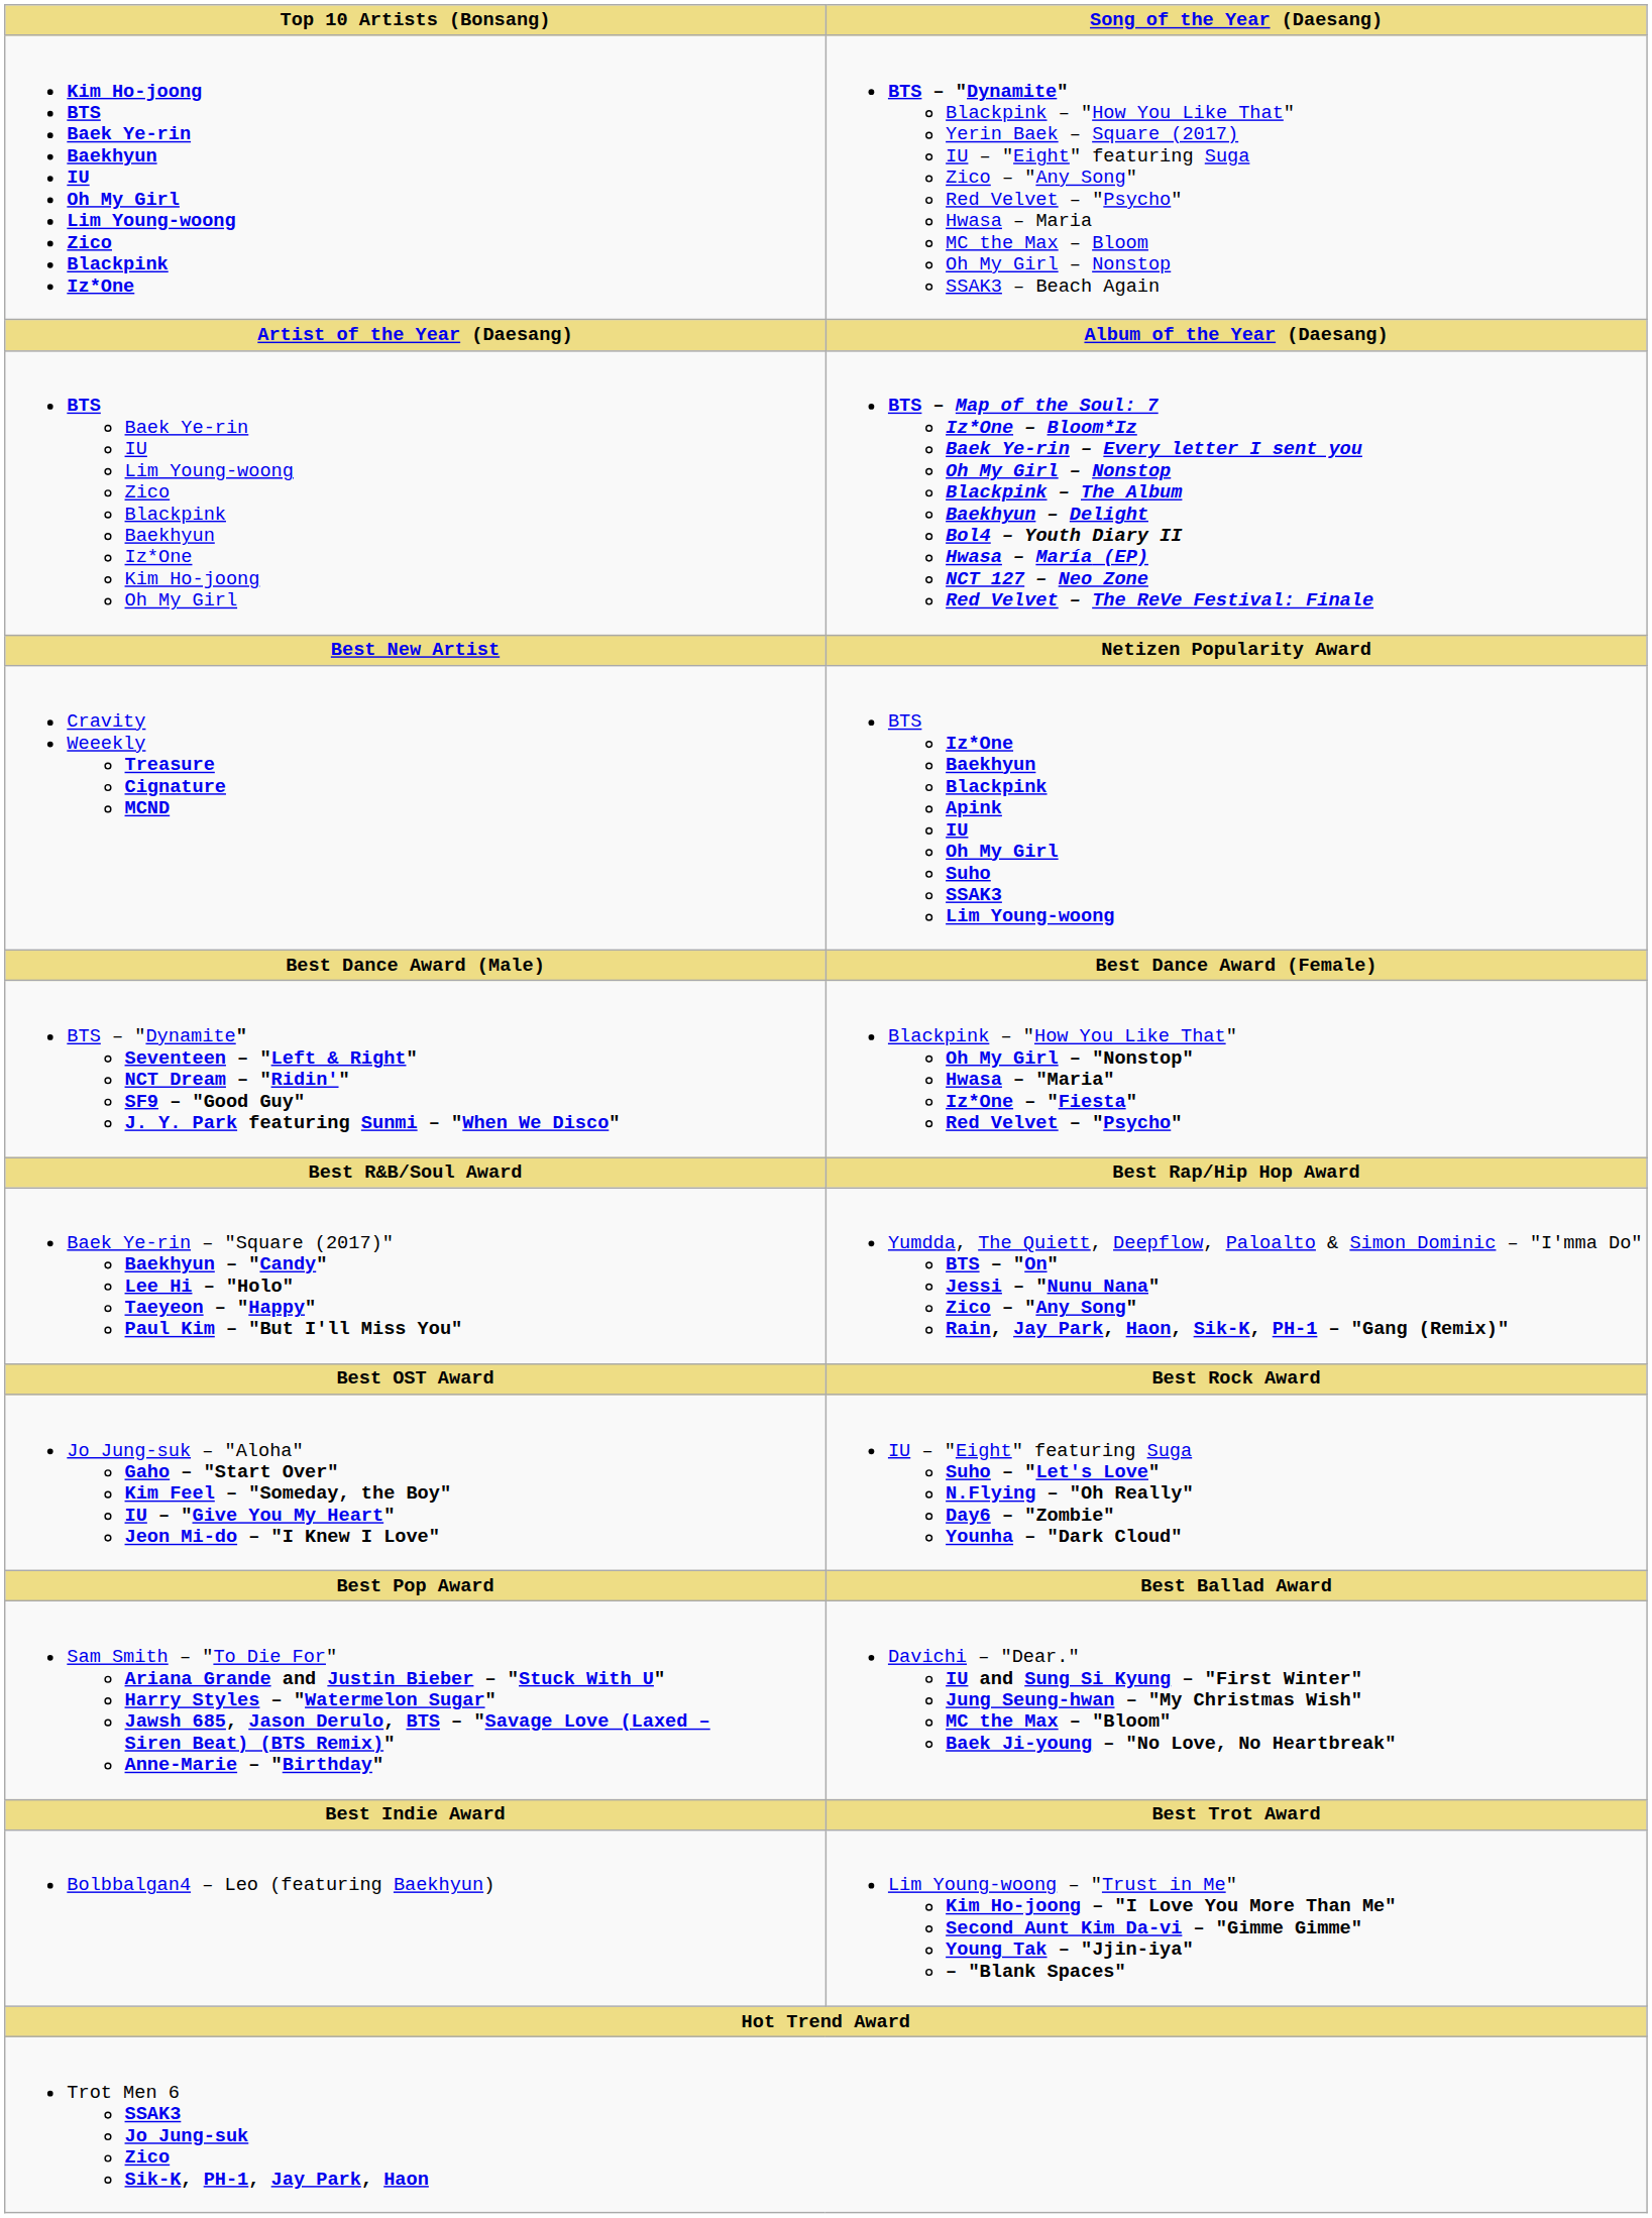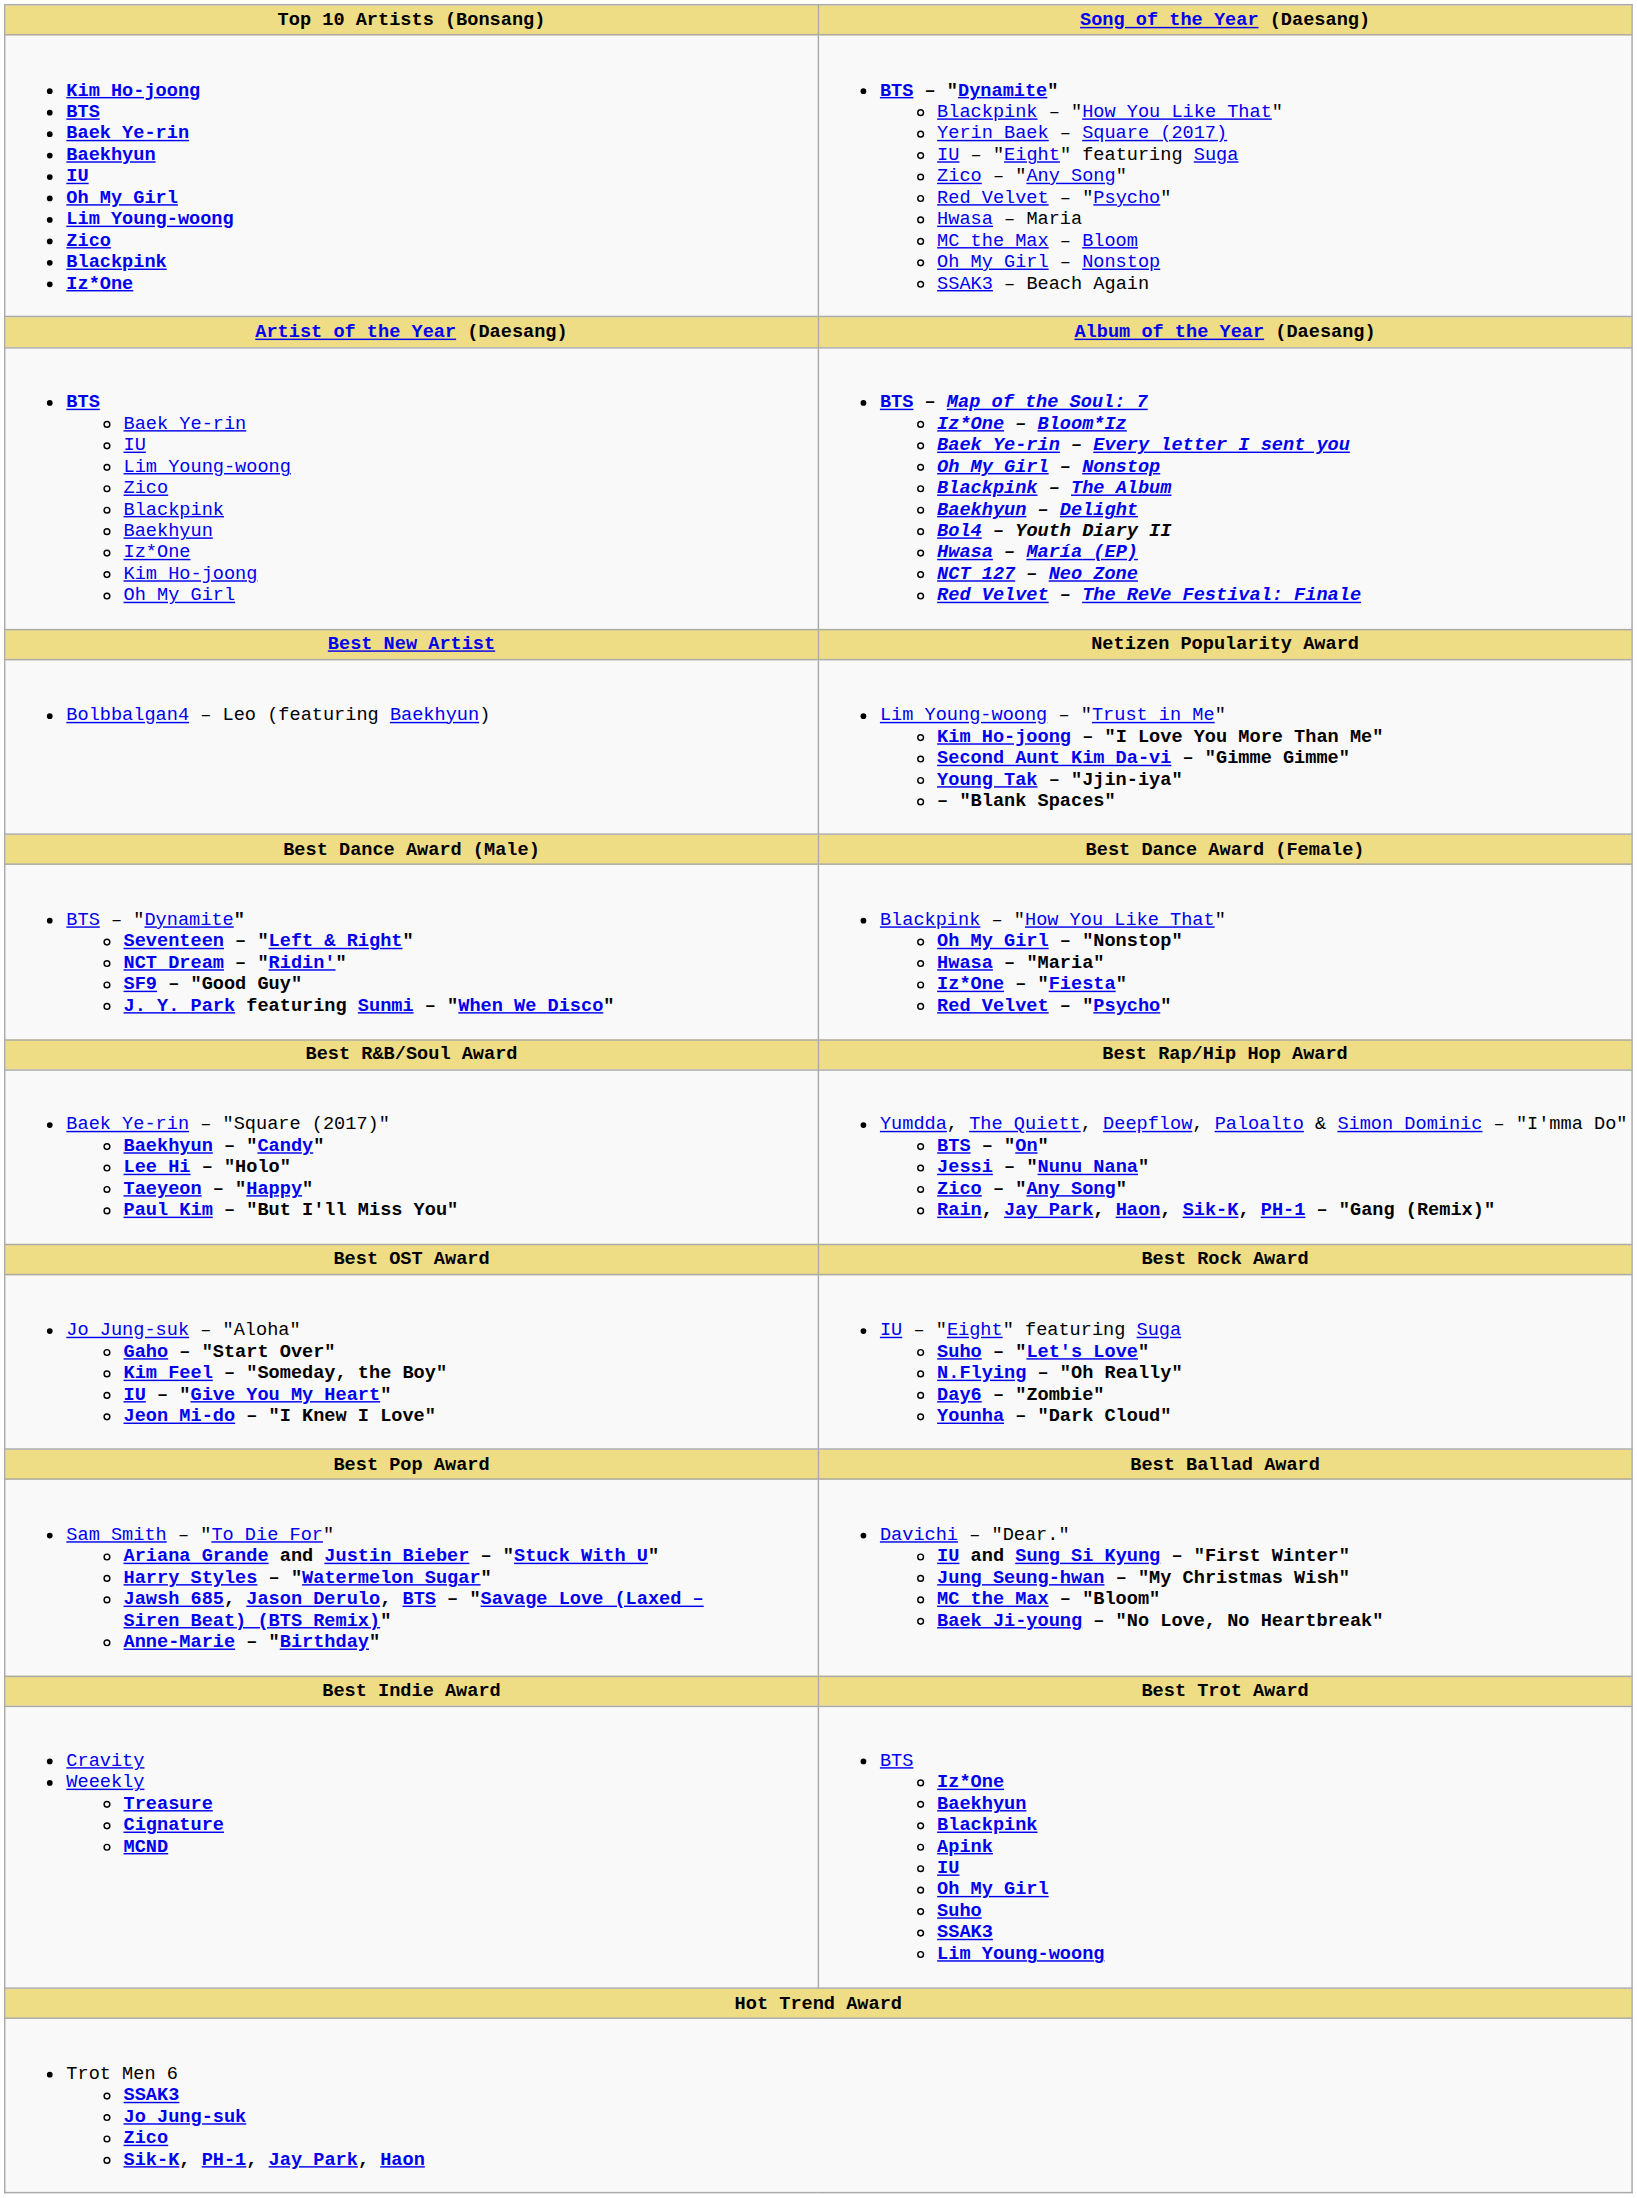rows swapped: Cravity Weeekly Treasure Cignature MCND <-> Bolbbalgan4 – Leo (featuring Baekhyun)
